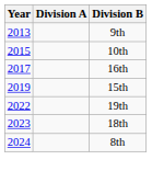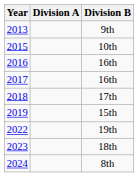+ row: 2016 | 16th
+ row: 2018 | 17th
